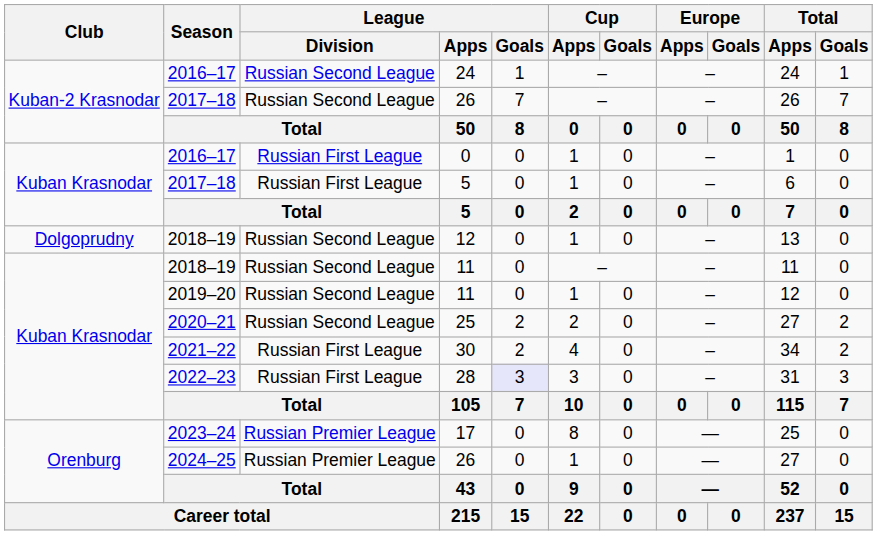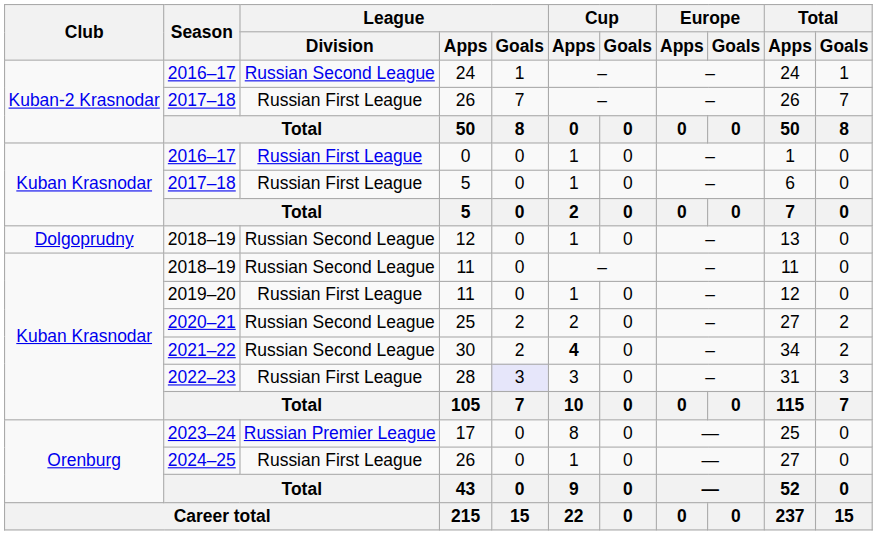2017–18 / 26 | League / Division: Russian Second League -> Russian First League
2019–20 / 11 | League / Division: Russian Second League -> Russian First League
30 | League / Division: Russian First League -> Russian Second League
30 | Cup / Apps: normal -> bold
2024–25 / 26 | League / Division: Russian Premier League -> Russian First League
